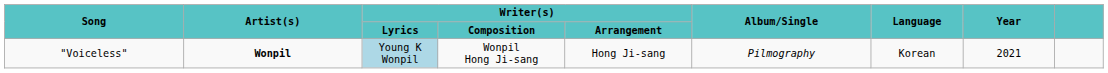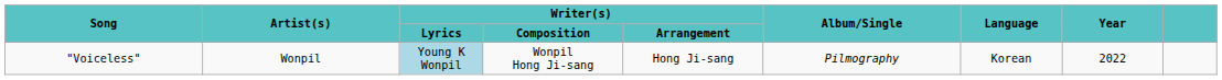"Voiceless" | Artist(s): bold -> normal
"Voiceless" | Year: 2021 -> 2022
